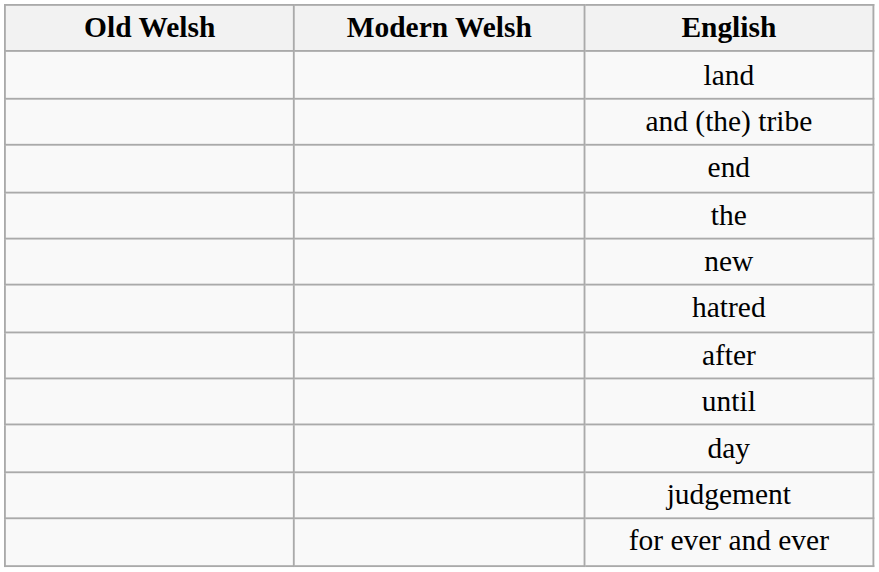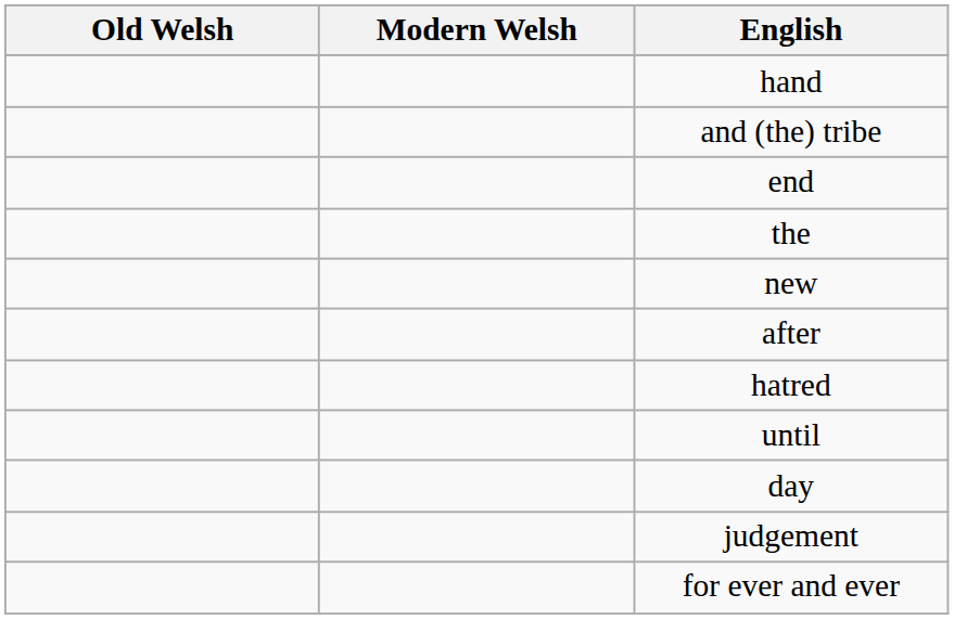- row: land
+ row: hand
rows swapped: after <-> hatred
